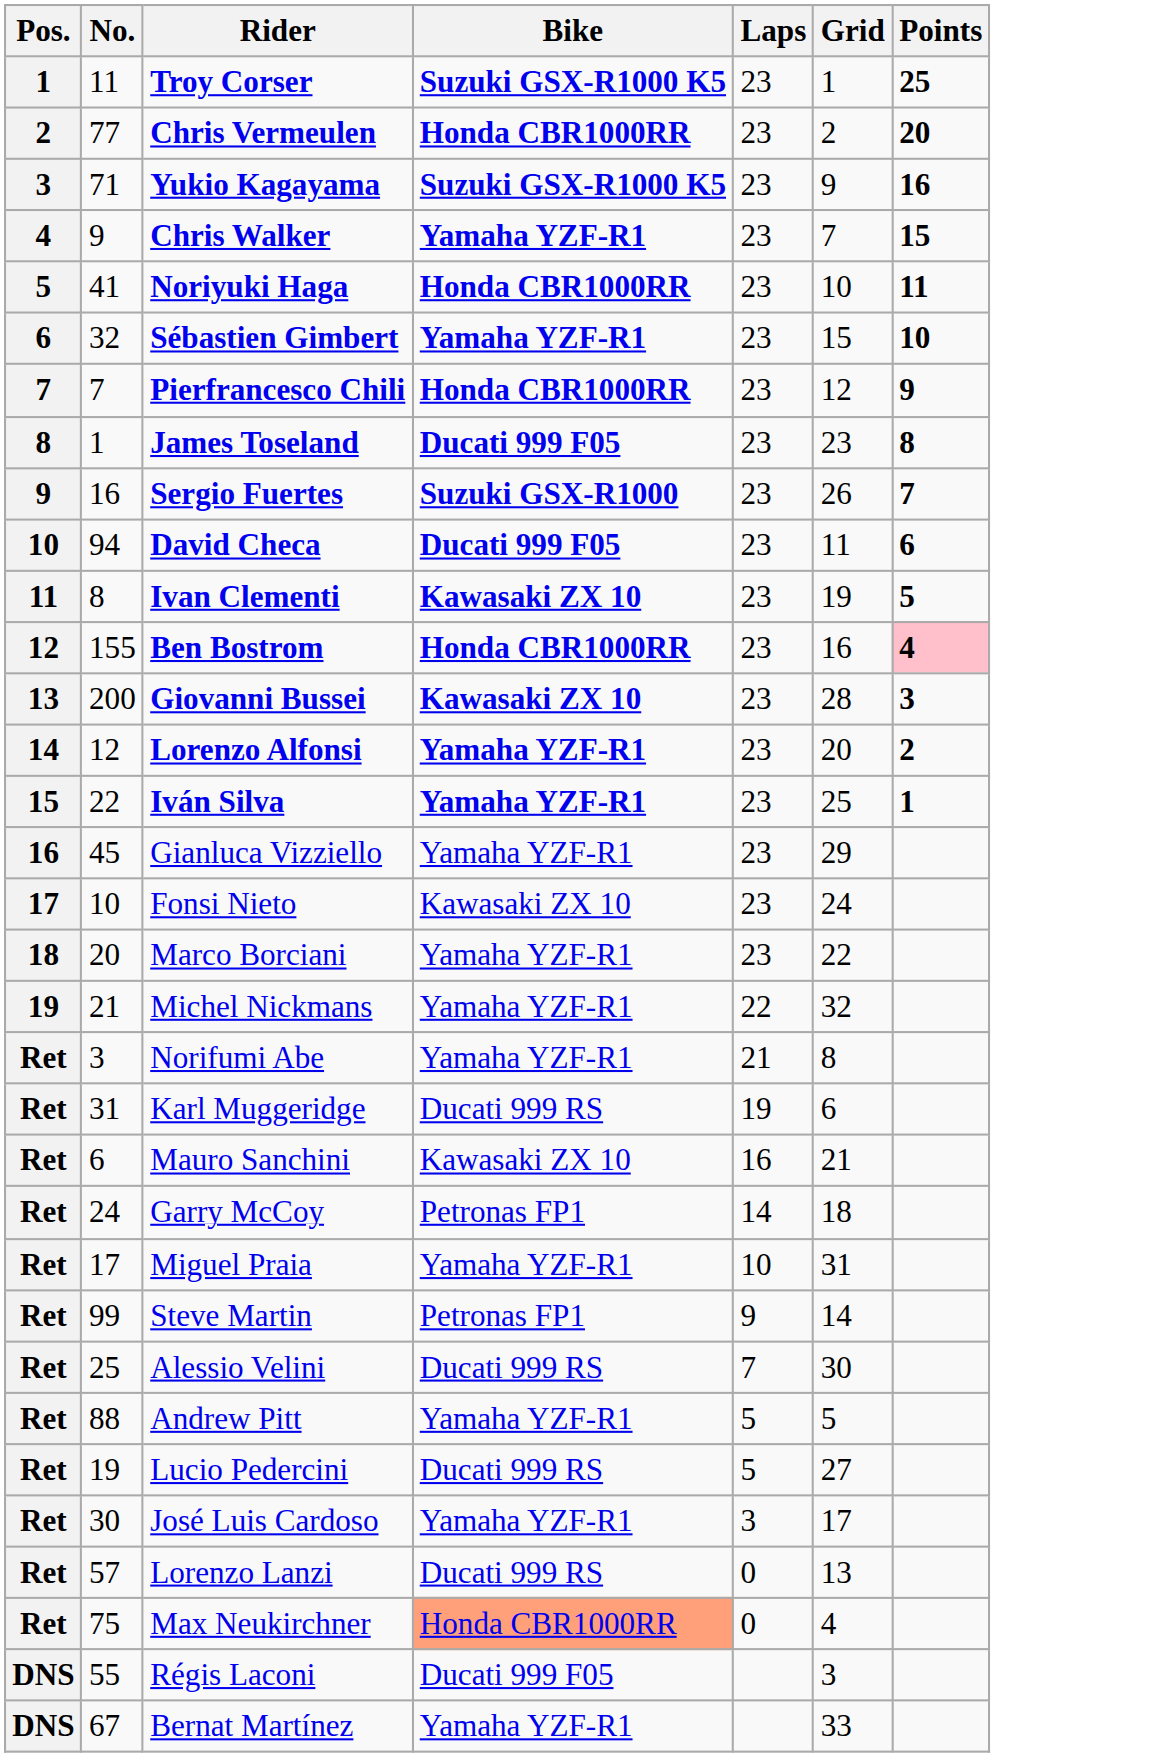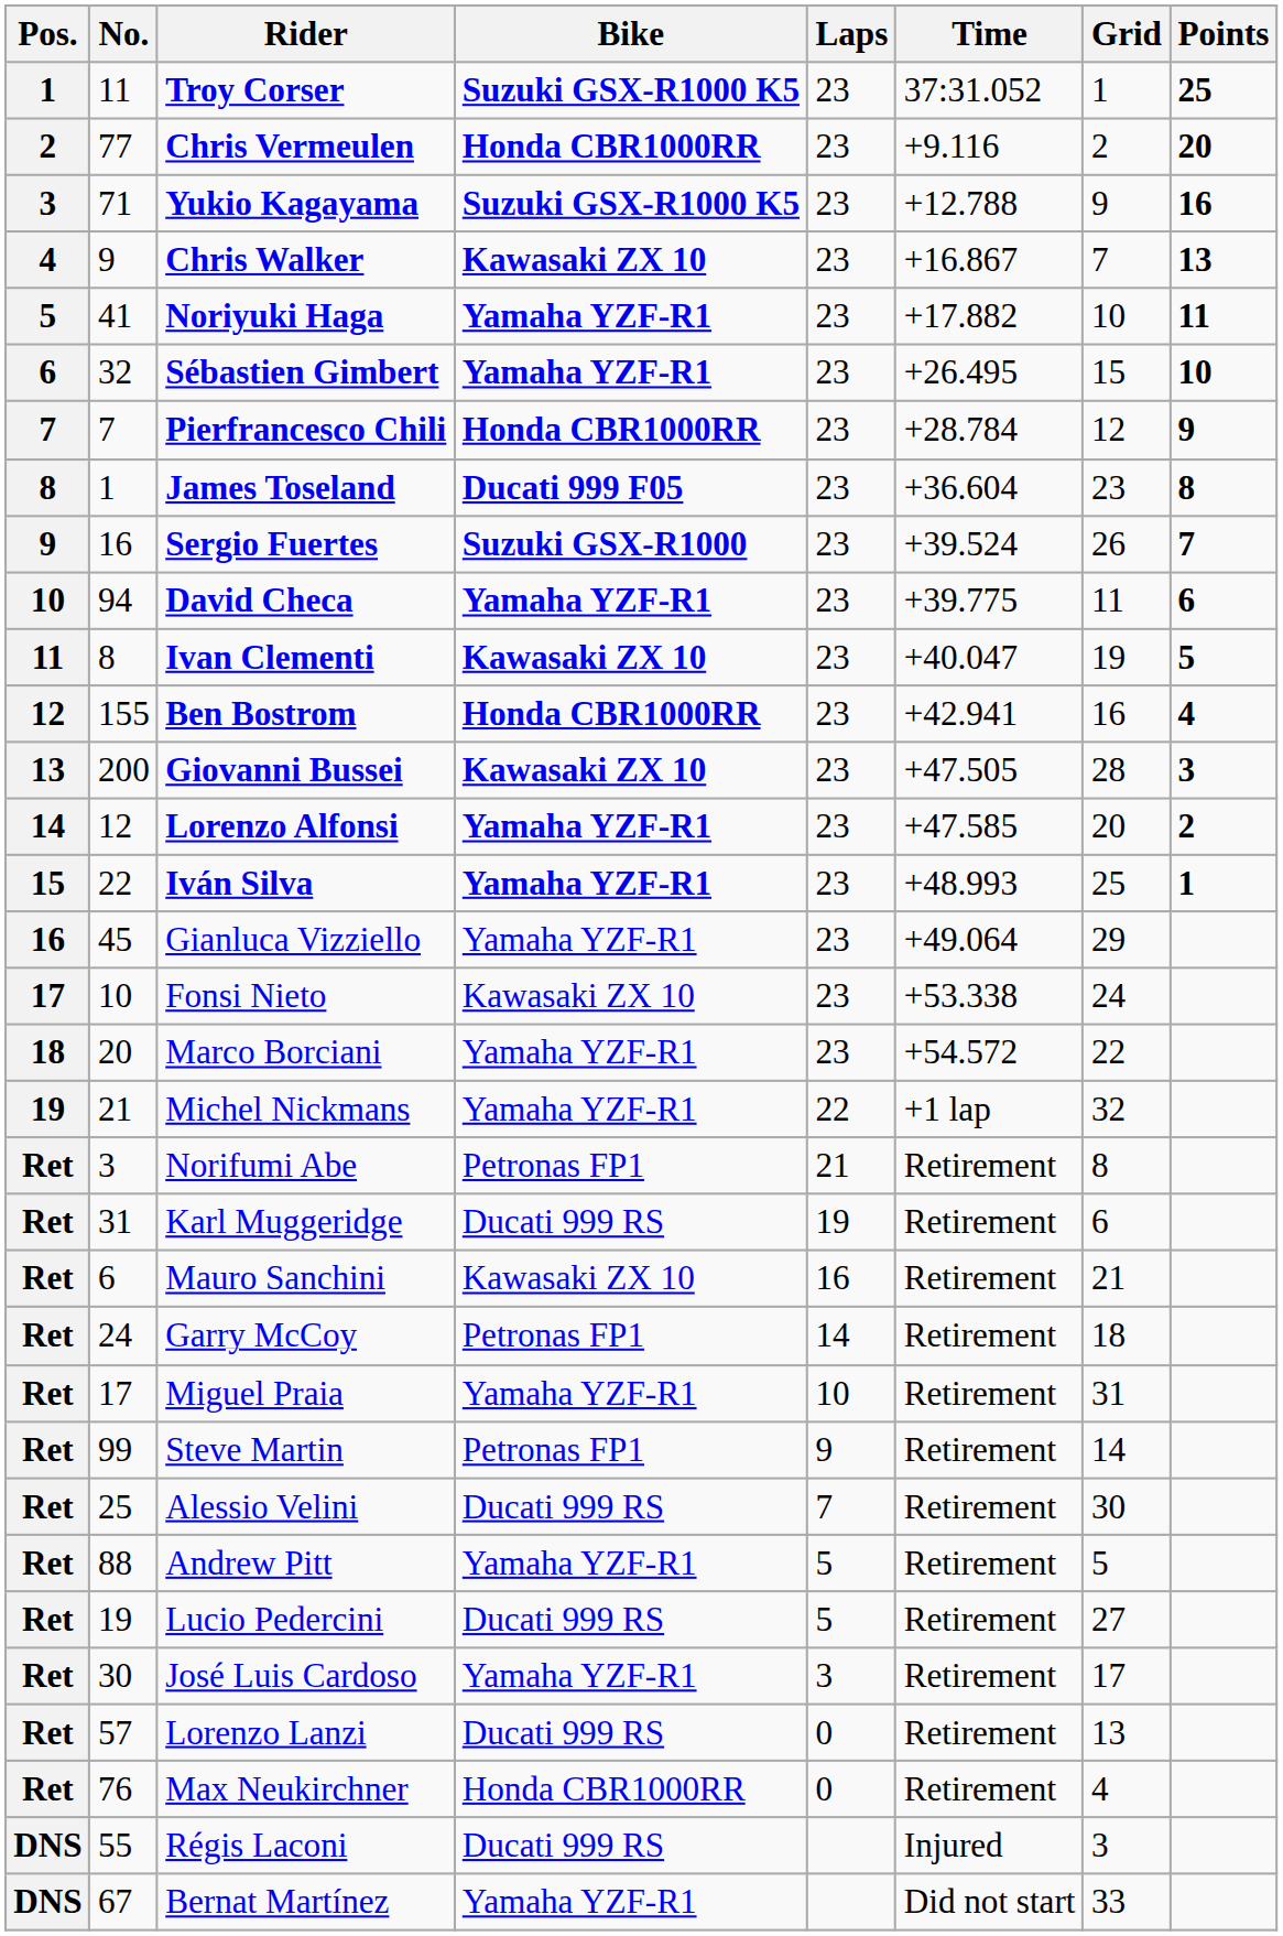+ column: Time | 37:31.052 | +9.116 | +12.788 | +16.867 | +17.882 | +26.495 | +28.784 | +36.604 | +39.524 | +39.775 | +40.047 | +42.941 | +47.505 | +47.585 | +48.993 | +49.064 | +53.338 | +54.572 | +1 lap | Retirement | Retirement | Retirement | Retirement | Retirement | Retirement | Retirement | Retirement | Retirement | Retirement | Retirement | Retirement | Injured | Did not start
Chris Walker | Bike: Yamaha YZF-R1 -> Kawasaki ZX 10
Chris Walker | Points: 15 -> 13
Noriyuki Haga | Bike: Honda CBR1000RR -> Yamaha YZF-R1
David Checa | Bike: Ducati 999 F05 -> Yamaha YZF-R1
Ben Bostrom | Points: pink background -> no background
Norifumi Abe | Bike: Yamaha YZF-R1 -> Petronas FP1
Max Neukirchner | No.: 75 -> 76
Max Neukirchner | Bike: lightsalmon background -> no background
Régis Laconi | Bike: Ducati 999 F05 -> Ducati 999 RS
